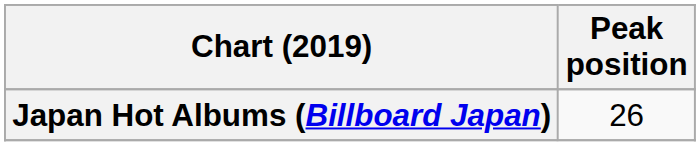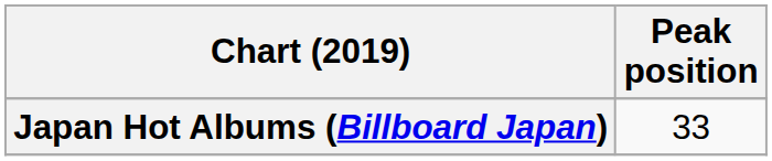Japan Hot Albums (Billboard Japan) | Peak position: 26 -> 33
